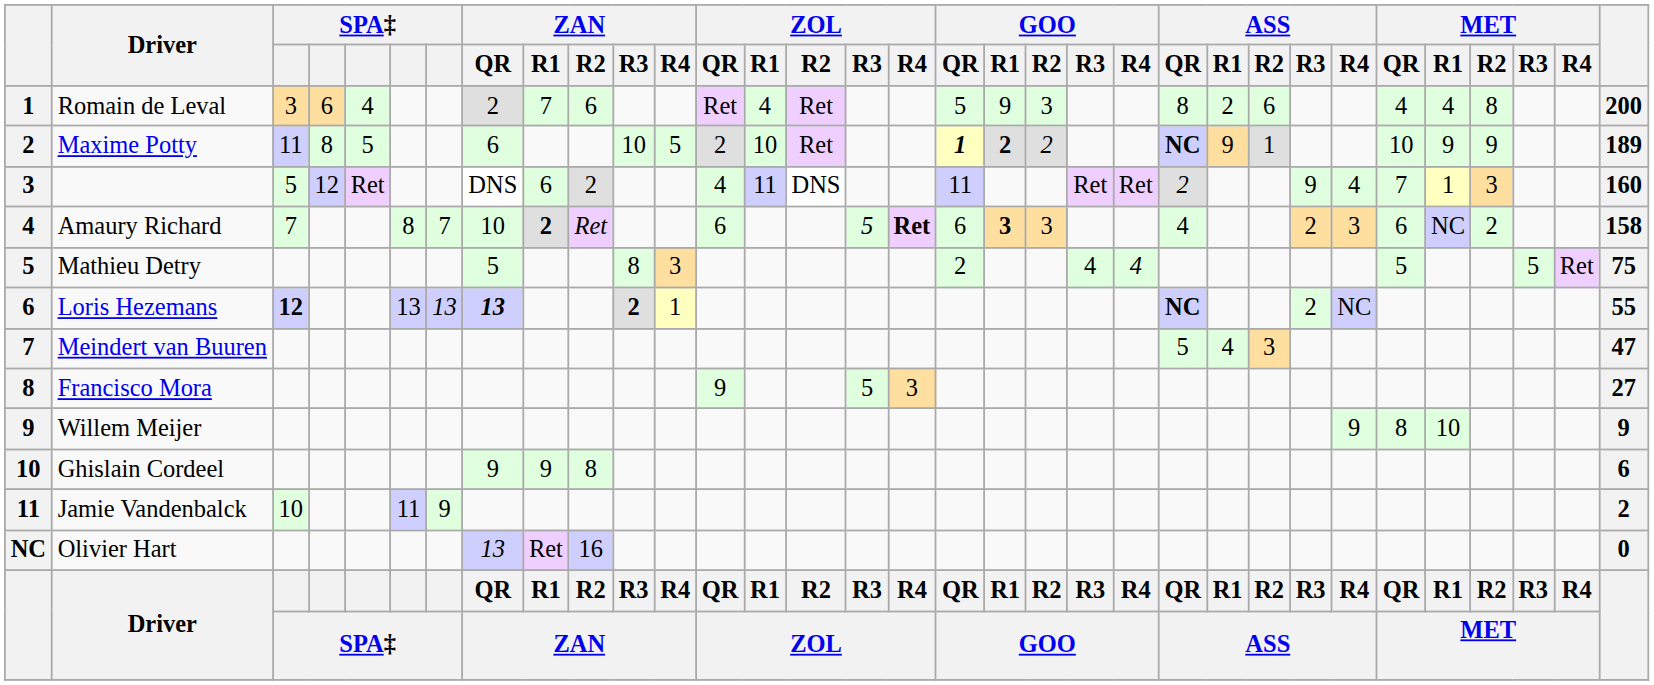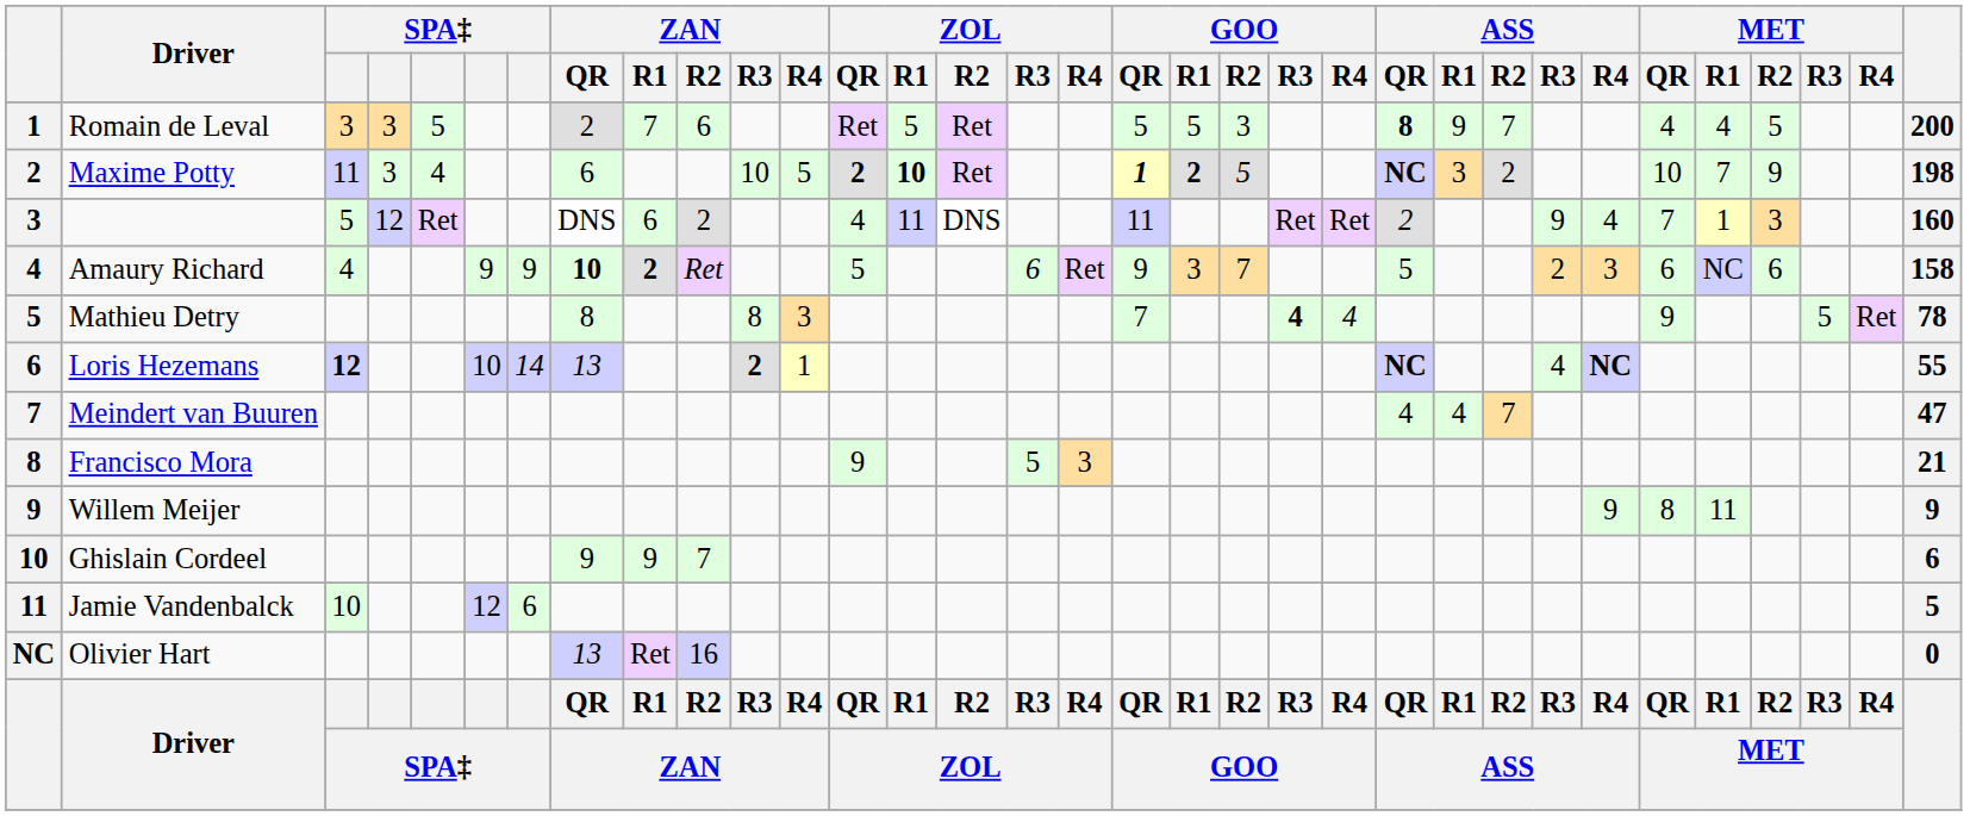Romain de Leval | column 4: 6 -> 3
Romain de Leval | column 5: 4 -> 5
Romain de Leval | ZOL / R1: 4 -> 5
Romain de Leval | GOO / R1: 9 -> 5
Romain de Leval | ASS / QR: normal -> bold
Romain de Leval | ASS / R1: 2 -> 9
Romain de Leval | ASS / R2: 6 -> 7
Romain de Leval | MET / R2: 8 -> 5
Maxime Potty | column 4: 8 -> 3
Maxime Potty | column 5: 5 -> 4
Maxime Potty | ZOL / QR: normal -> bold
Maxime Potty | ZOL / R1: normal -> bold
Maxime Potty | GOO / R2: 2 -> 5
Maxime Potty | ASS / R1: 9 -> 3
Maxime Potty | ASS / R2: 1 -> 2
Maxime Potty | MET / R1: 9 -> 7
Maxime Potty | column 33: 189 -> 198
Amaury Richard | column 3: 7 -> 4
Amaury Richard | column 6: 8 -> 9
Amaury Richard | column 7: 7 -> 9
Amaury Richard | ZAN / QR: normal -> bold
Amaury Richard | ZOL / QR: 6 -> 5
Amaury Richard | ZOL / R3: 5 -> 6
Amaury Richard | ZOL / R4: bold -> normal
Amaury Richard | GOO / QR: 6 -> 9
Amaury Richard | GOO / R1: bold -> normal
Amaury Richard | GOO / R2: 3 -> 7
Amaury Richard | ASS / QR: 4 -> 5
Amaury Richard | MET / R2: 2 -> 6
Mathieu Detry | ZAN / QR: 5 -> 8
Mathieu Detry | GOO / QR: 2 -> 7
Mathieu Detry | GOO / R3: normal -> bold
Mathieu Detry | MET / QR: 5 -> 9
Mathieu Detry | column 33: 75 -> 78
Loris Hezemans | column 6: 13 -> 10
Loris Hezemans | column 7: 13 -> 14
Loris Hezemans | ZAN / QR: bold -> normal
Loris Hezemans | ASS / R3: 2 -> 4
Loris Hezemans | ASS / R4: normal -> bold
Meindert van Buuren | ASS / QR: 5 -> 4
Meindert van Buuren | ASS / R2: 3 -> 7
Francisco Mora | column 33: 27 -> 21
Willem Meijer | MET / R1: 10 -> 11
Ghislain Cordeel | ZAN / R2: 8 -> 7
Jamie Vandenbalck | column 6: 11 -> 12
Jamie Vandenbalck | column 7: 9 -> 6
Jamie Vandenbalck | column 33: 2 -> 5
